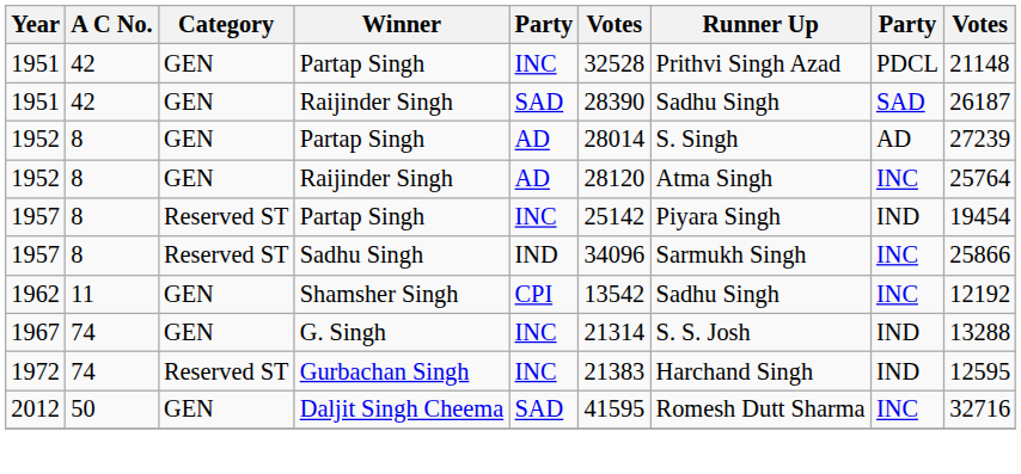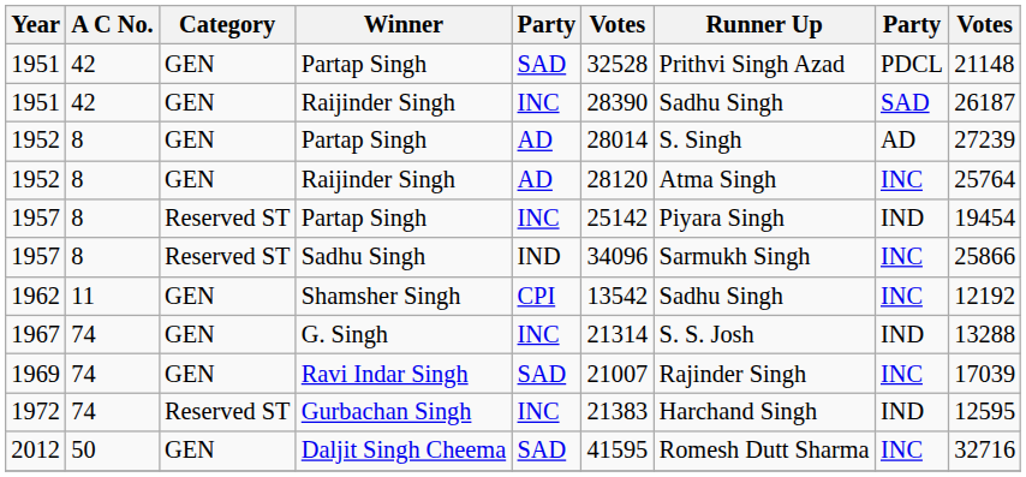1951 / Partap Singh | column 5: INC -> SAD
1951 / Raijinder Singh | column 5: SAD -> INC
+ row: 1969 | 74 | GEN | Ravi Indar Singh | SAD | 21007 | Rajinder Singh | INC | 17039
